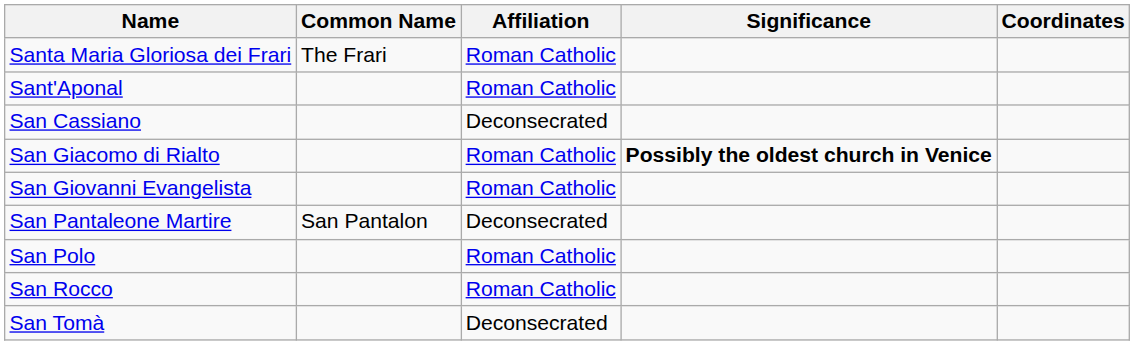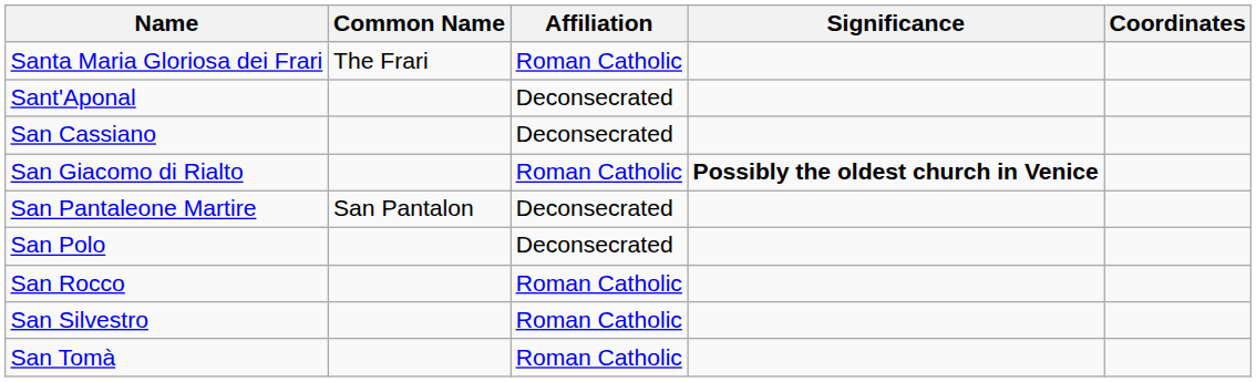Sant'Aponal | Affiliation: Roman Catholic -> Deconsecrated
- row: San Giovanni Evangelista | Roman Catholic
San Polo | Affiliation: Roman Catholic -> Deconsecrated
+ row: San Silvestro | Roman Catholic
San Tomà | Affiliation: Deconsecrated -> Roman Catholic
